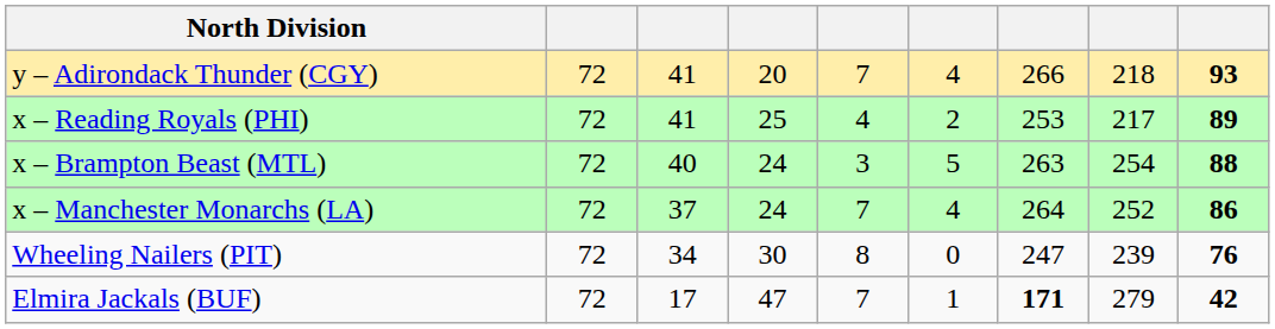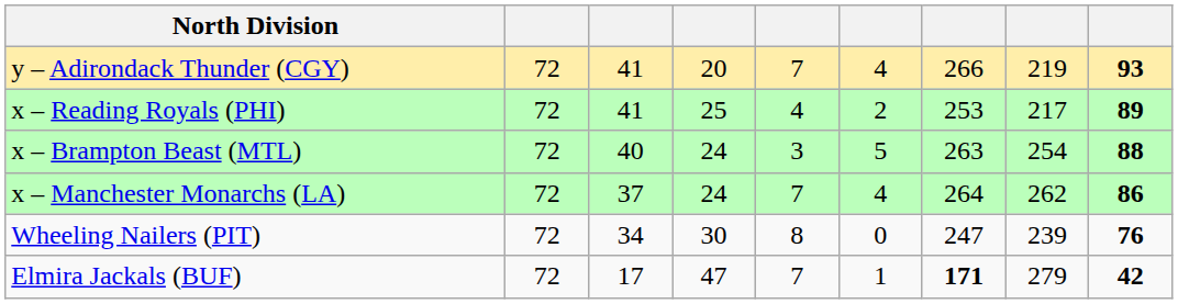y – Adirondack Thunder (CGY) | column 8: 218 -> 219
x – Manchester Monarchs (LA) | column 8: 252 -> 262
